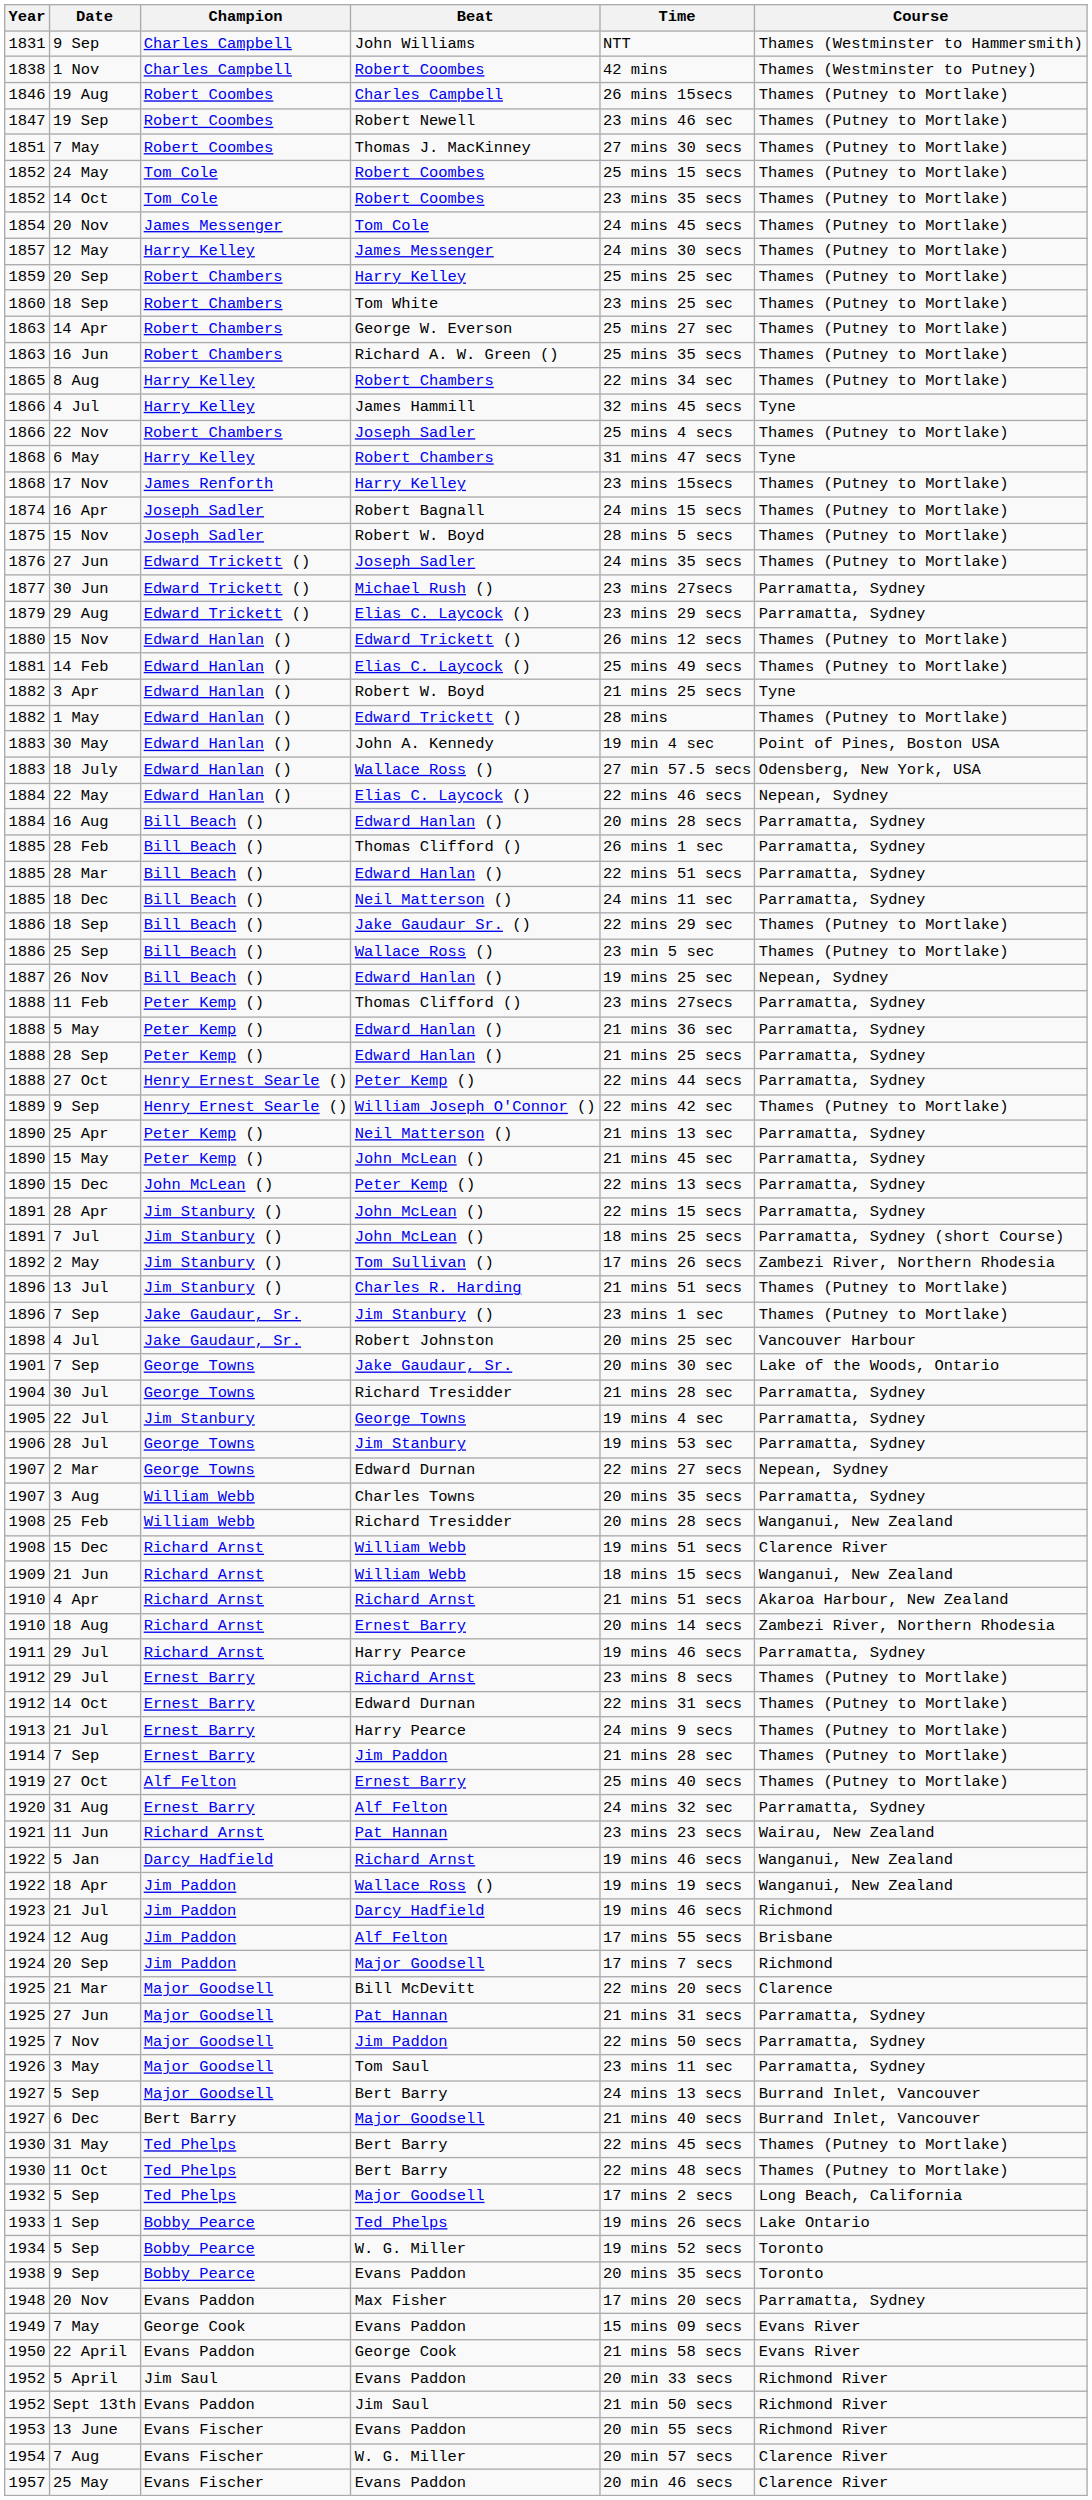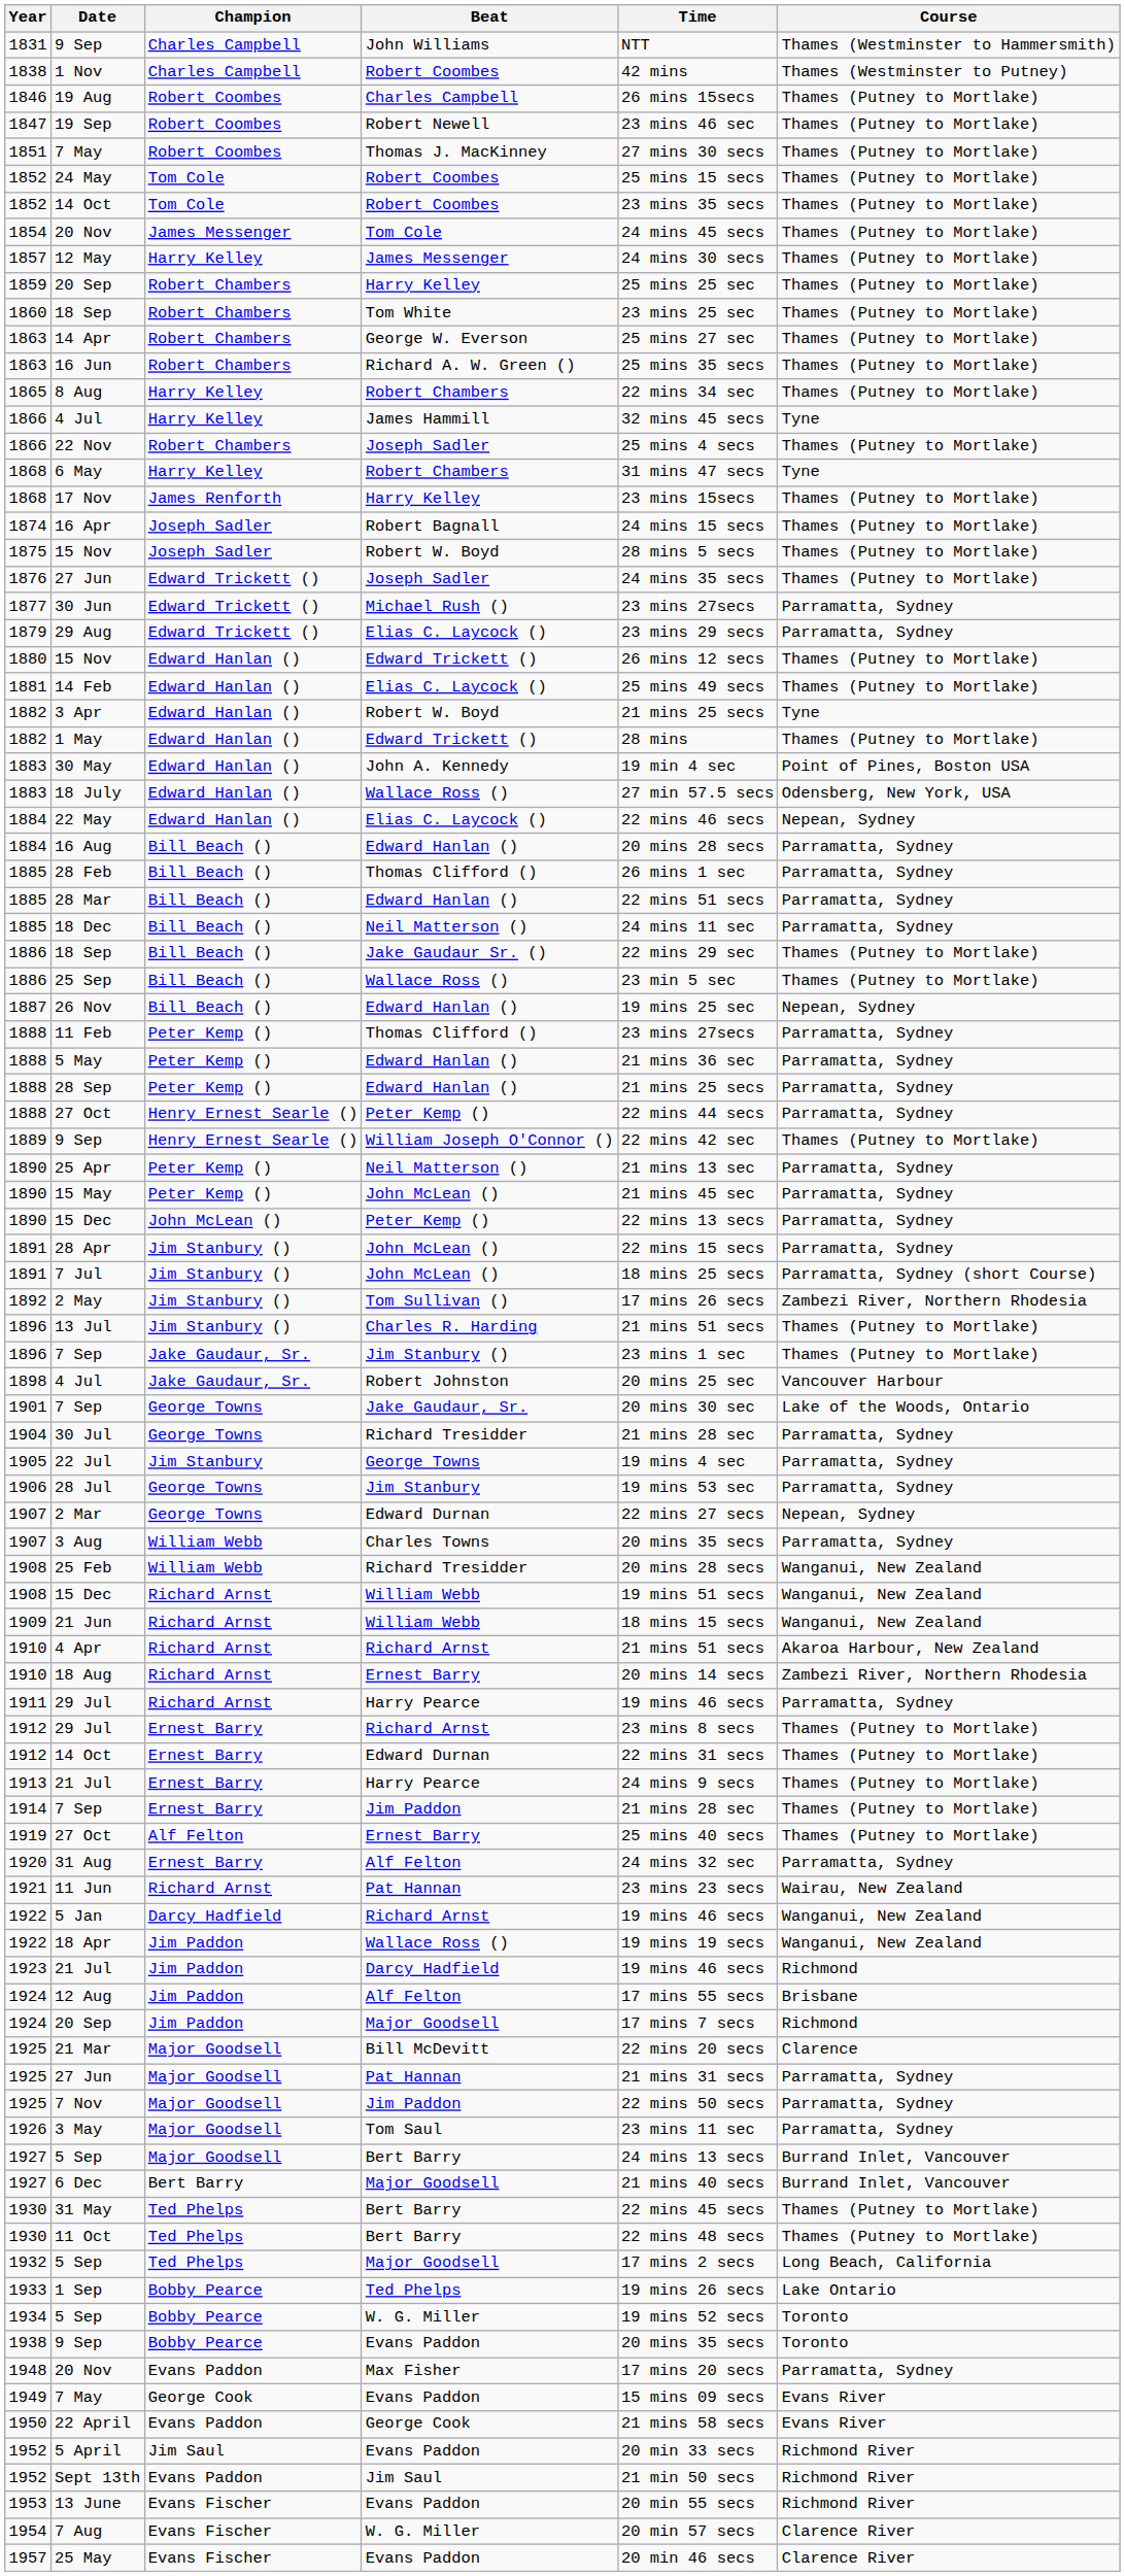1908 / 15 Dec | Course: Clarence River -> Wanganui, New Zealand
